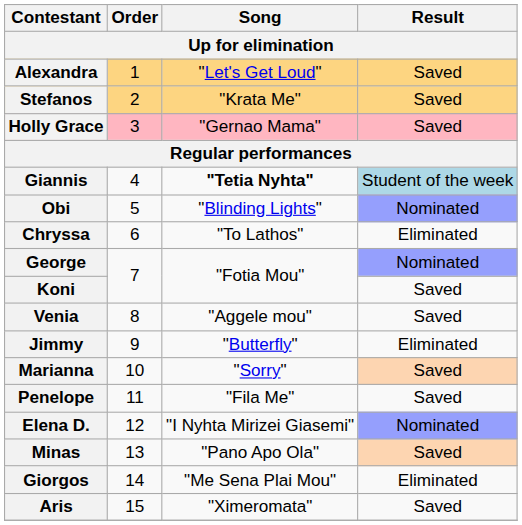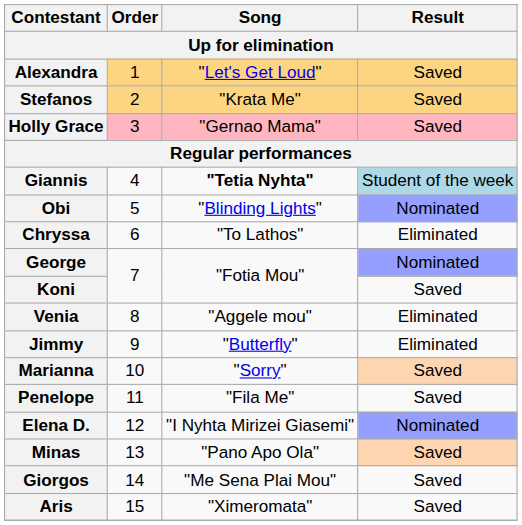Venia | Result: Saved -> Eliminated
Giorgos | Result: Eliminated -> Saved
